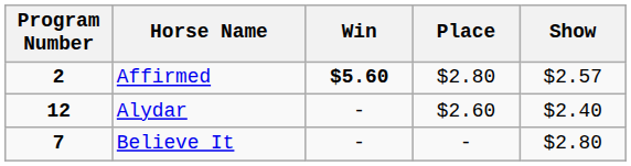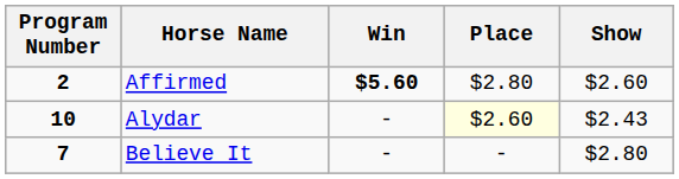Affirmed | Show: $2.57 -> $2.60
Alydar | Program Number: 12 -> 10
Alydar | Place: no background -> lightyellow background
Alydar | Show: $2.40 -> $2.43
